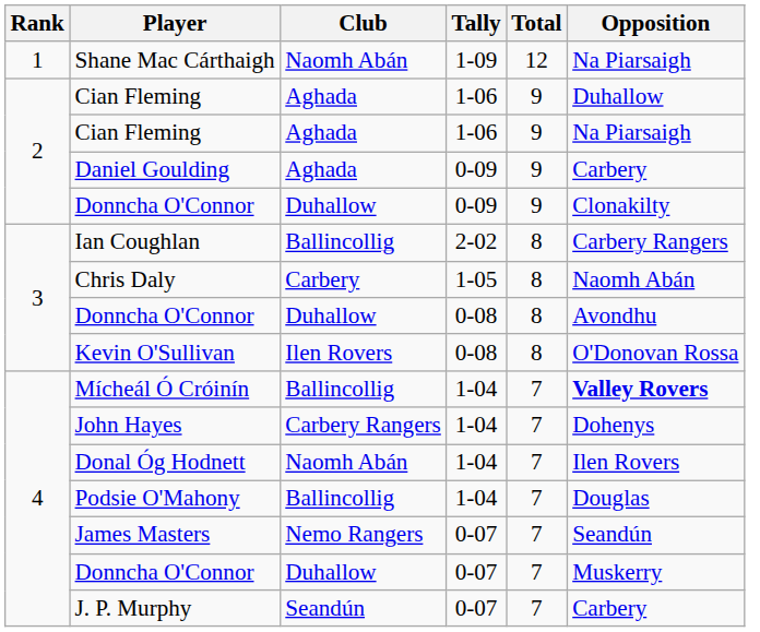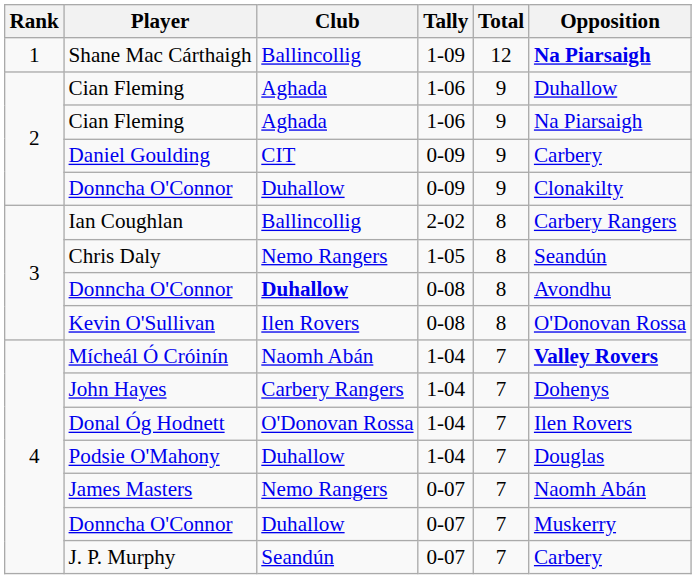Shane Mac Cárthaigh | Club: Naomh Abán -> Ballincollig
Shane Mac Cárthaigh | Opposition: normal -> bold
Daniel Goulding | Club: Aghada -> CIT
Chris Daly | Club: Carbery -> Nemo Rangers
Chris Daly | Opposition: Naomh Abán -> Seandún
Donncha O'Connor / 0-08 | Club: normal -> bold
Mícheál Ó Cróinín | Club: Ballincollig -> Naomh Abán
Donal Óg Hodnett | Club: Naomh Abán -> O'Donovan Rossa
Podsie O'Mahony | Club: Ballincollig -> Duhallow
James Masters | Opposition: Seandún -> Naomh Abán
